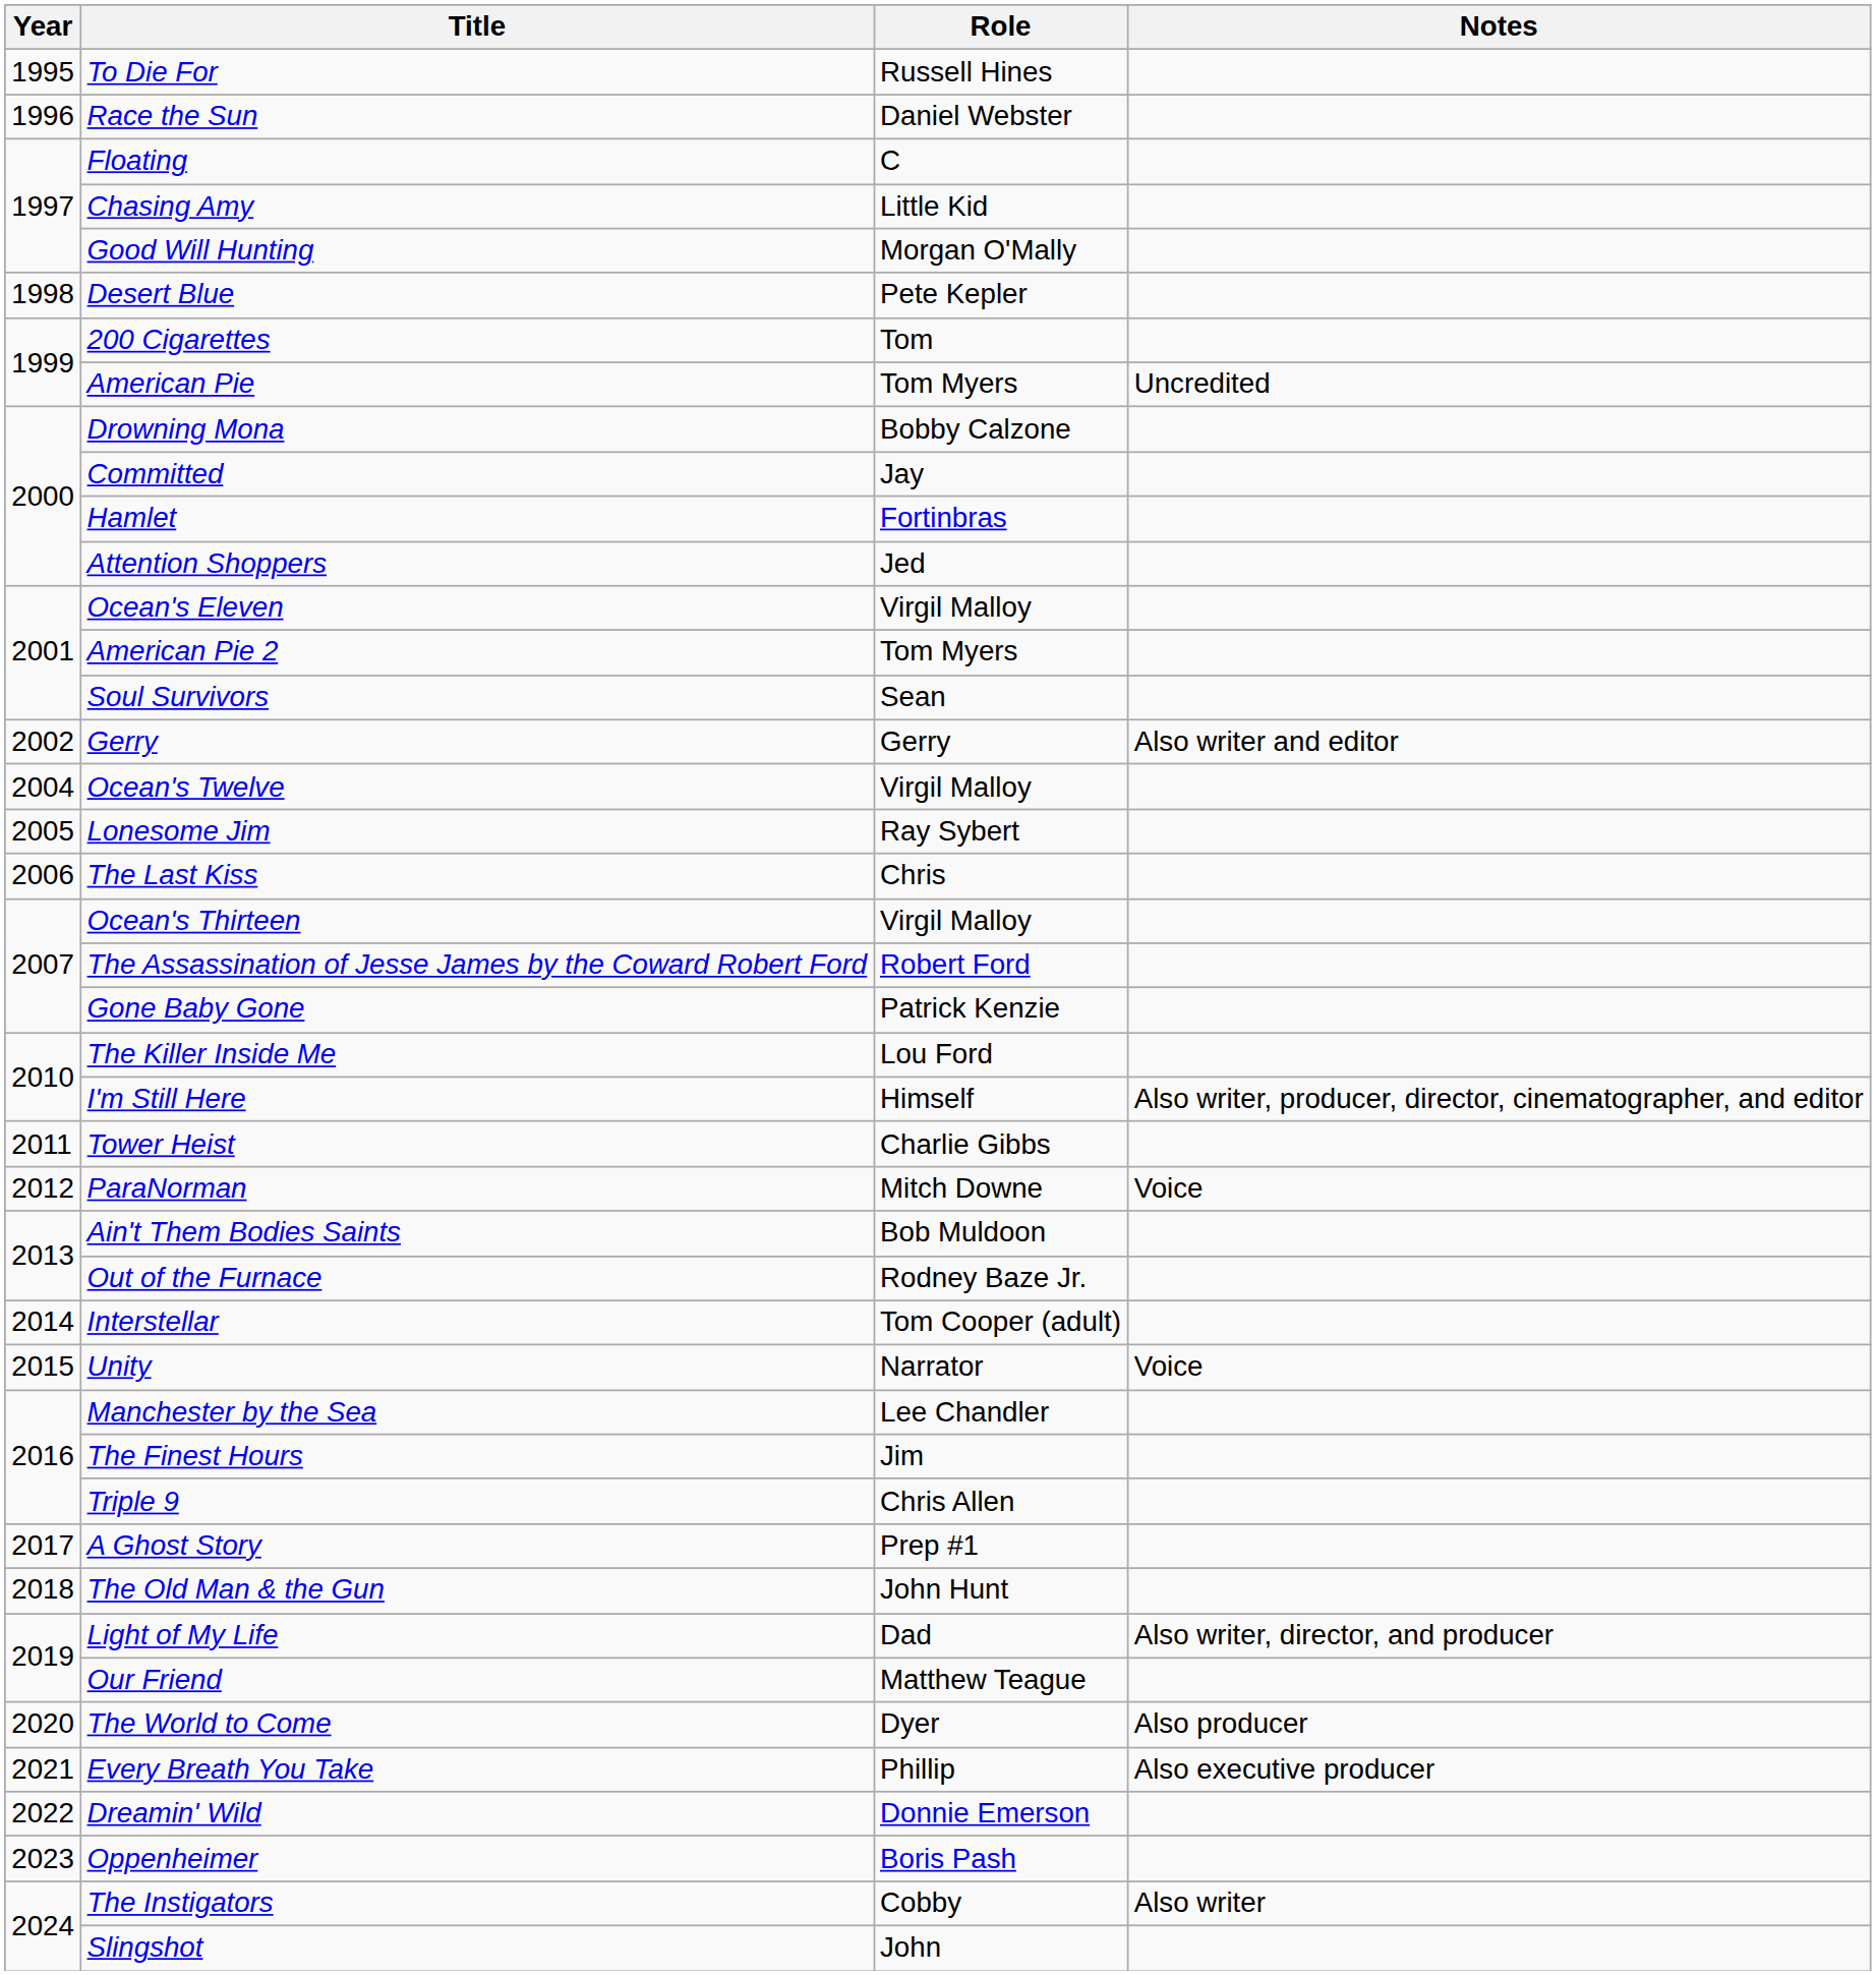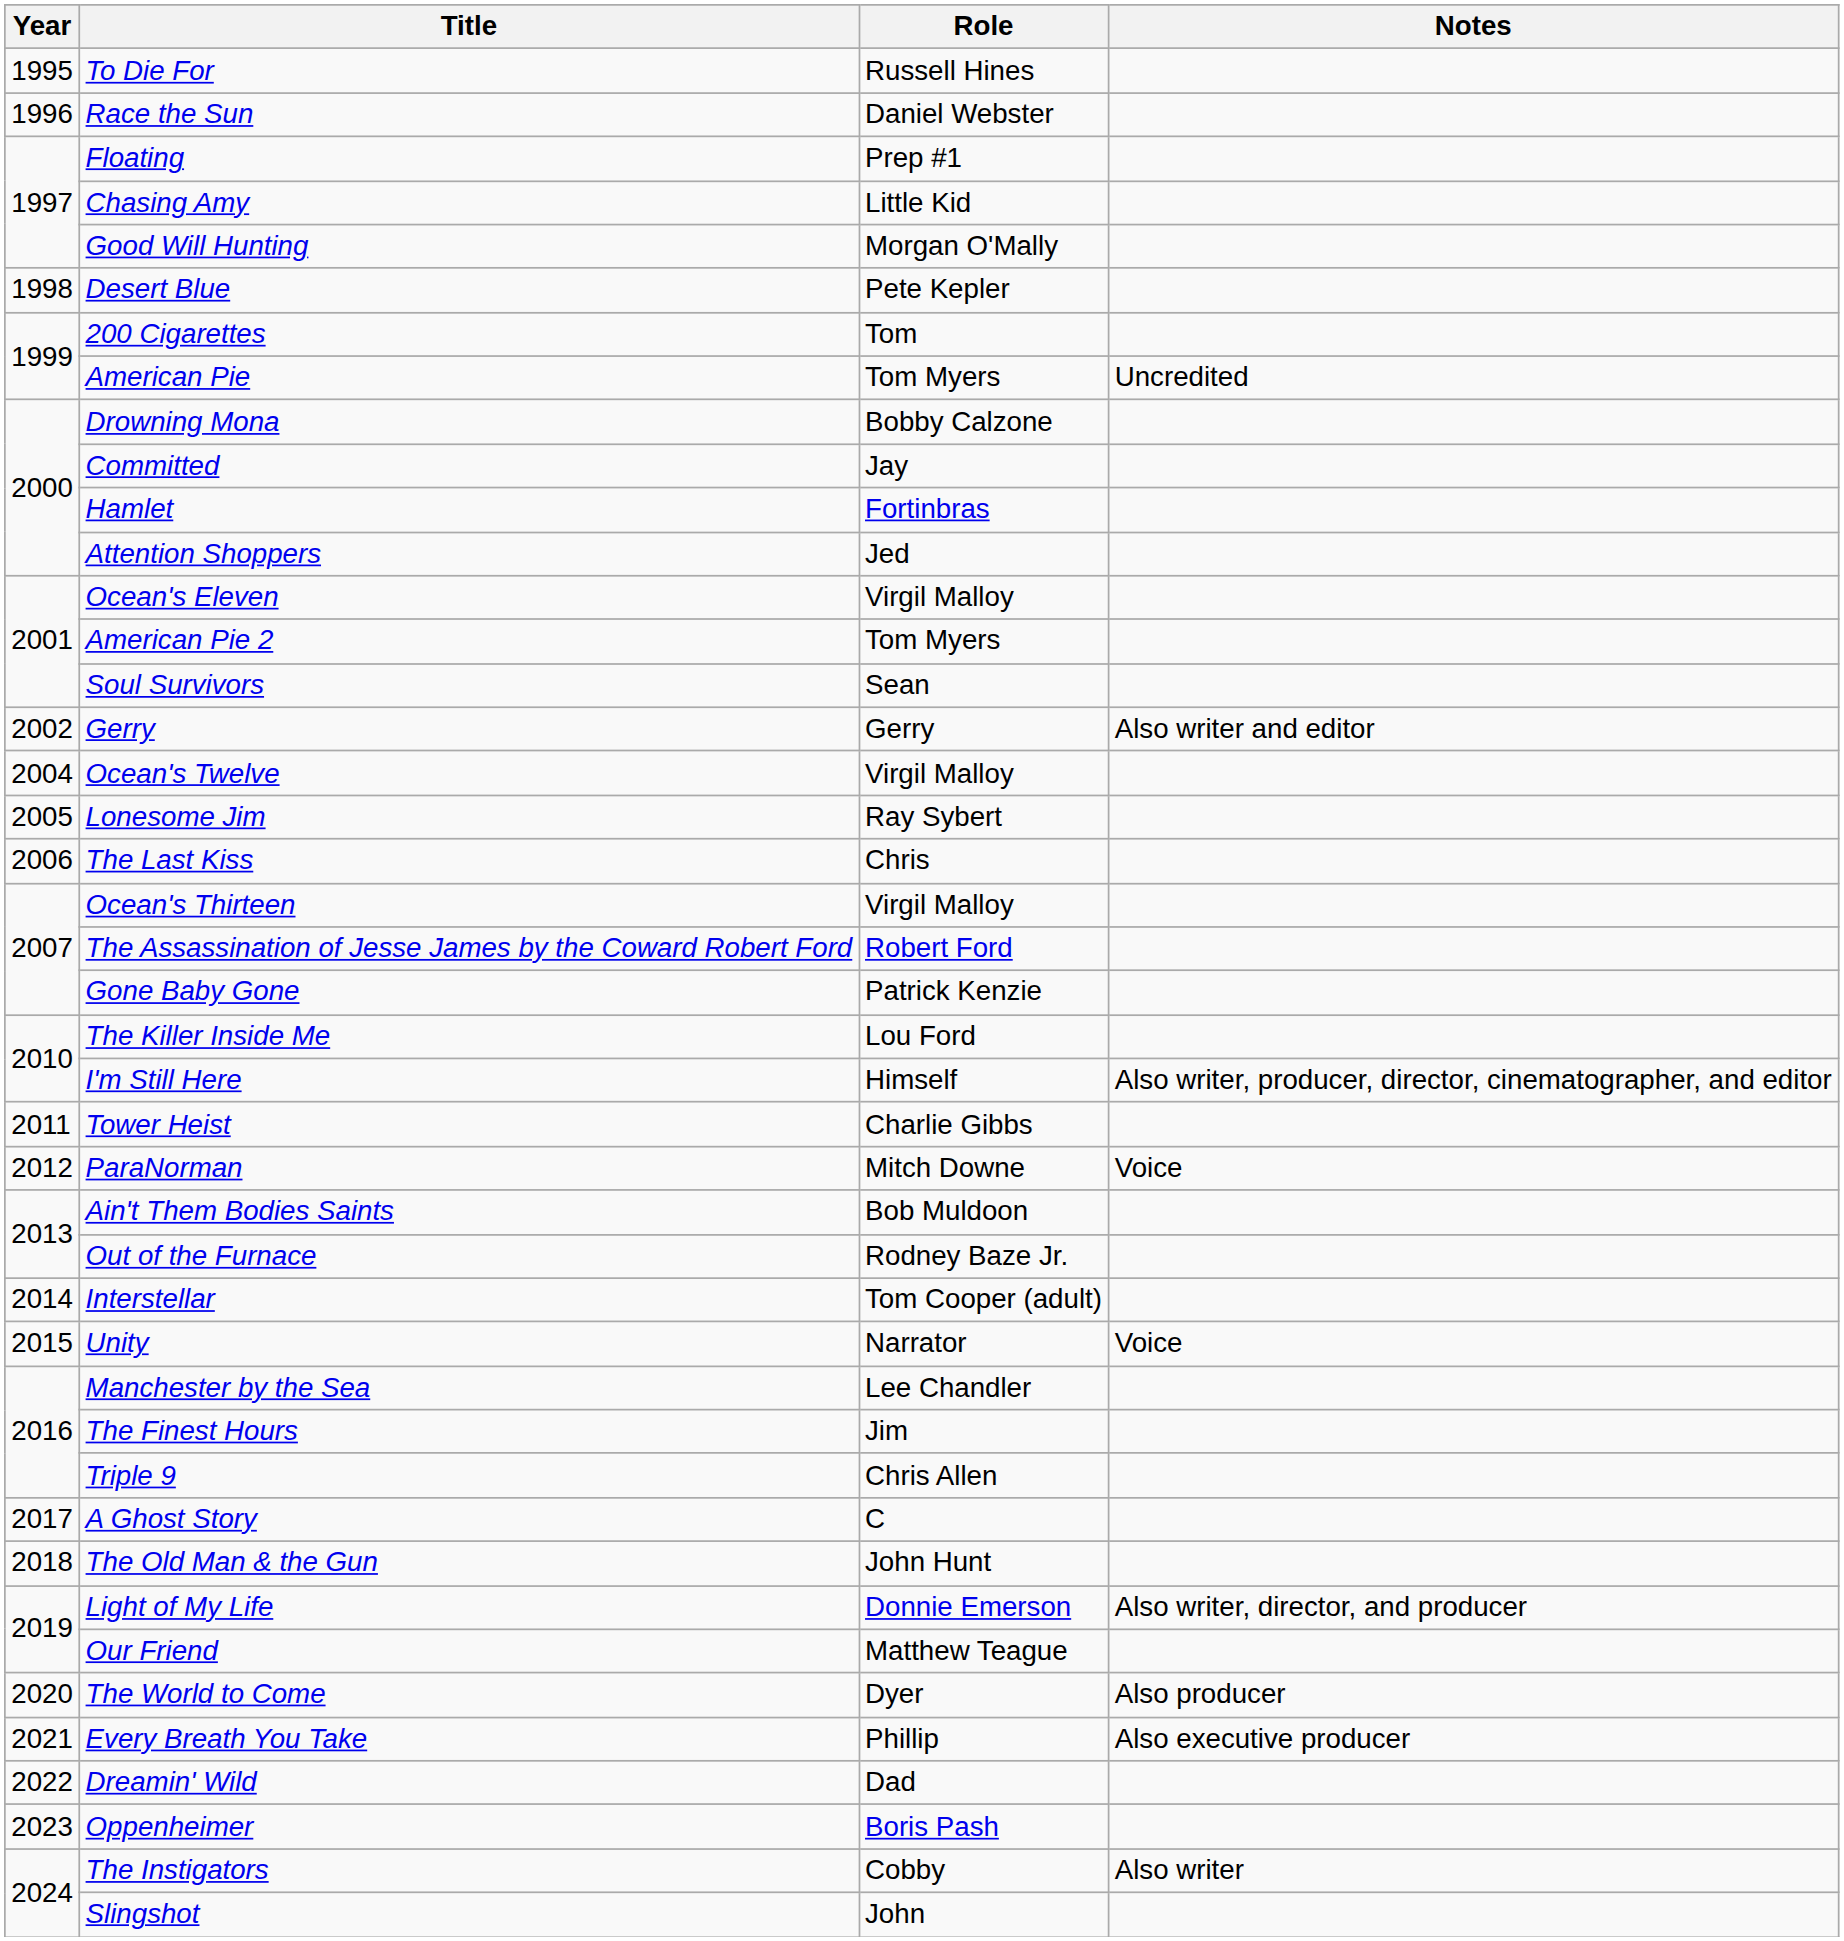Floating | Role: C -> Prep #1
A Ghost Story | Role: Prep #1 -> C
Light of My Life | Role: Dad -> Donnie Emerson
Dreamin' Wild | Role: Donnie Emerson -> Dad
